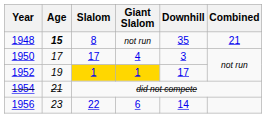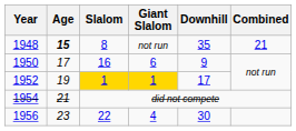1950 | Slalom: 17 -> 16
1950 | Giant Slalom: 4 -> 6
1950 | Downhill: 3 -> 9
1956 | Giant Slalom: 6 -> 4
1956 | Downhill: 14 -> 30
